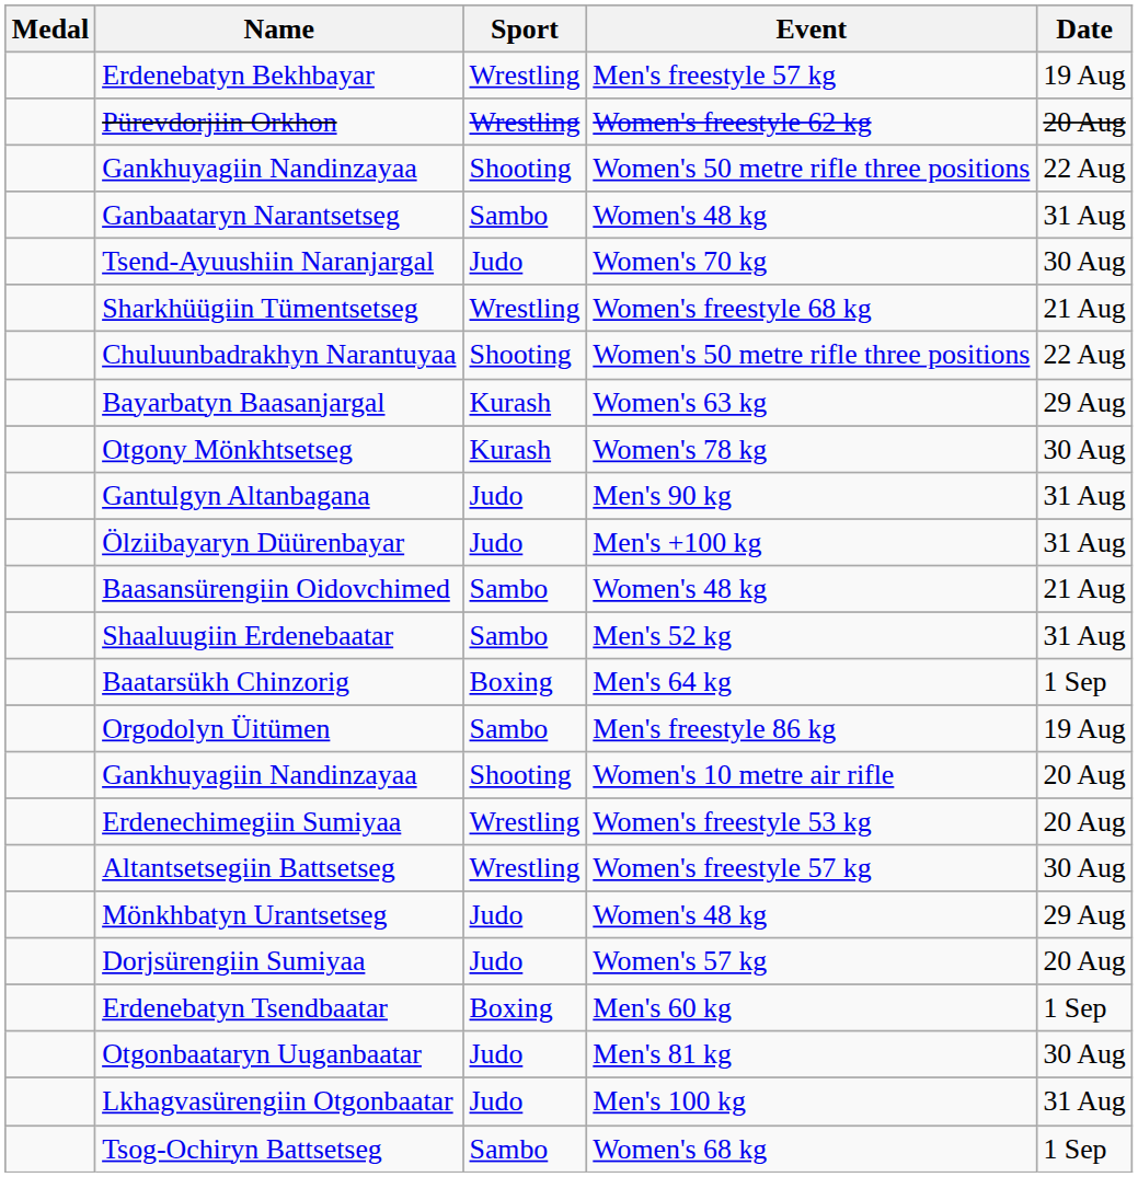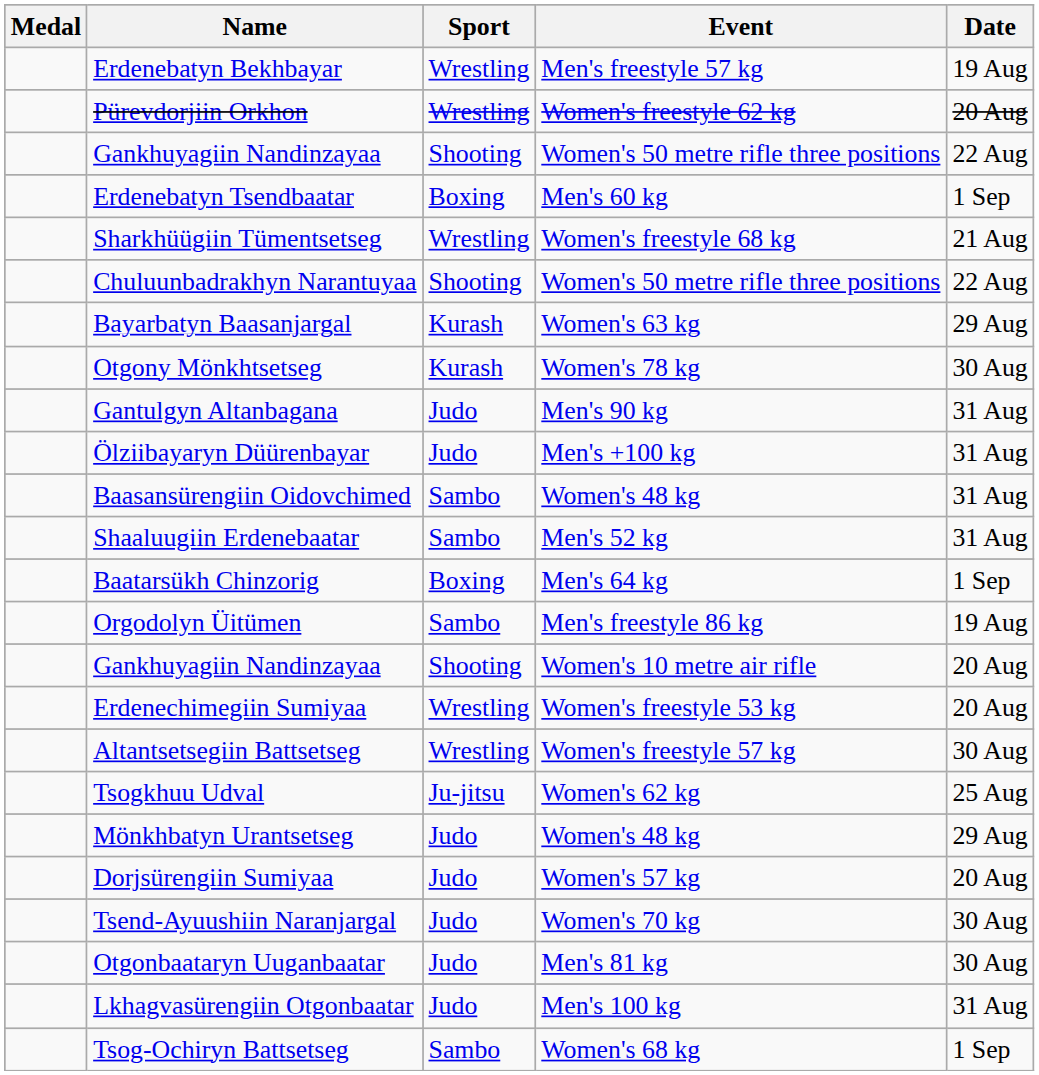- row: Ganbaataryn Narantsetseg | Sambo | Women's 48 kg | 31 Aug
rows swapped: Erdenebatyn Tsendbaatar <-> Tsend-Ayuushiin Naranjargal
Baasansürengiin Oidovchimed | Date: 21 Aug -> 31 Aug
+ row: Tsogkhuu Udval | Ju-jitsu | Women's 62 kg | 25 Aug
